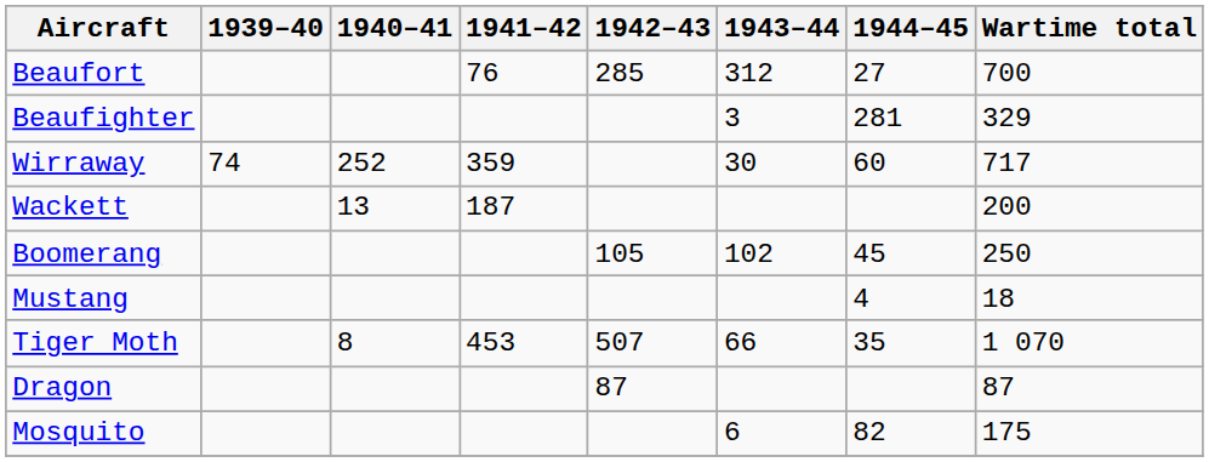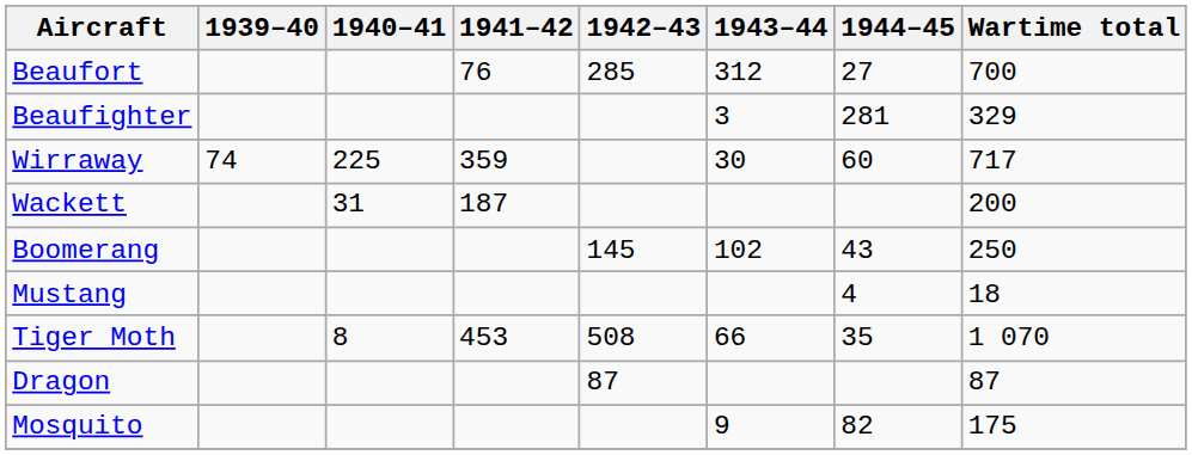Wirraway | 1940–41: 252 -> 225
Wackett | 1940–41: 13 -> 31
Boomerang | 1942–43: 105 -> 145
Boomerang | 1944–45: 45 -> 43
Tiger Moth | 1942–43: 507 -> 508
Mosquito | 1943–44: 6 -> 9
